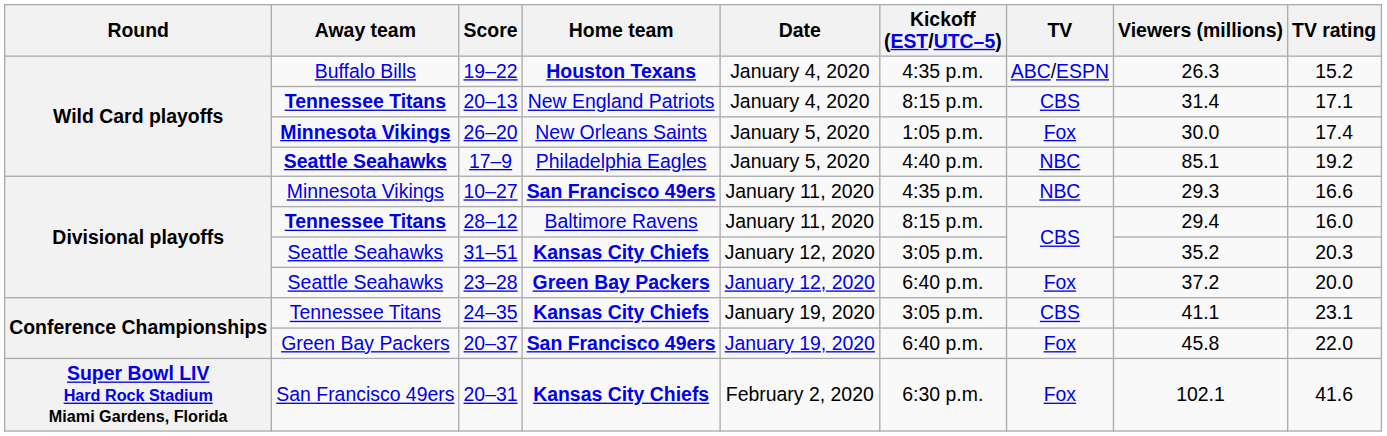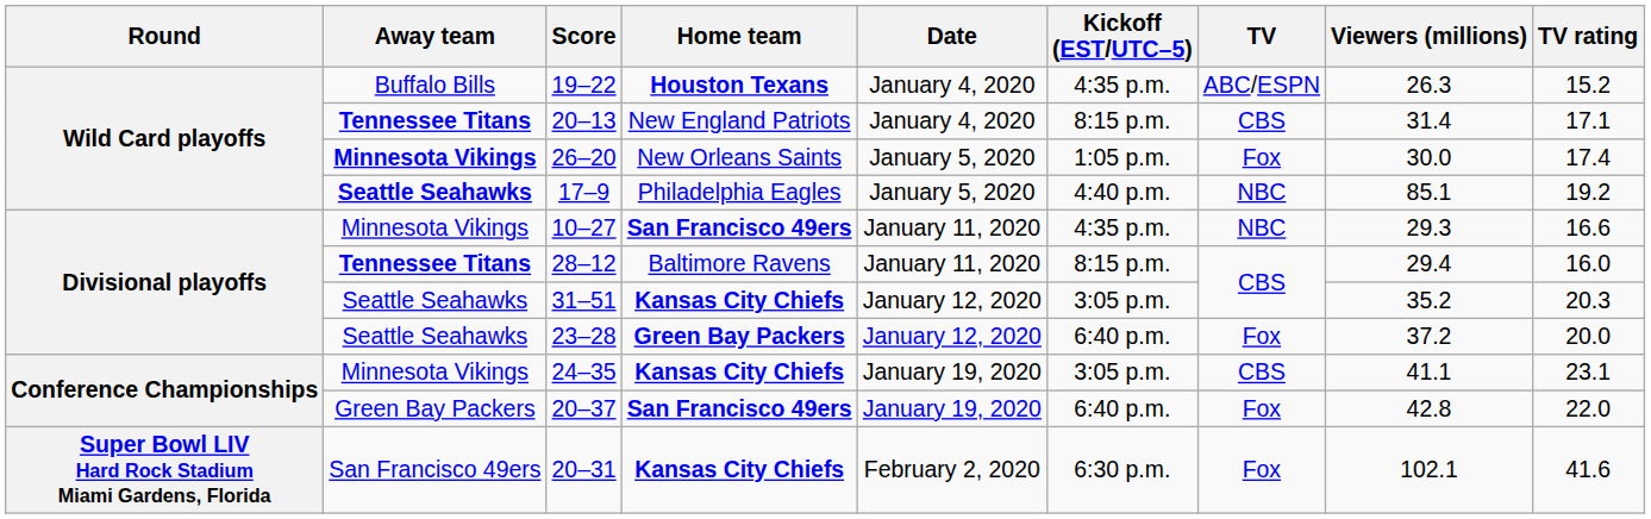24–35 | Away team: Tennessee Titans -> Minnesota Vikings
20–37 | Viewers (millions): 45.8 -> 42.8
